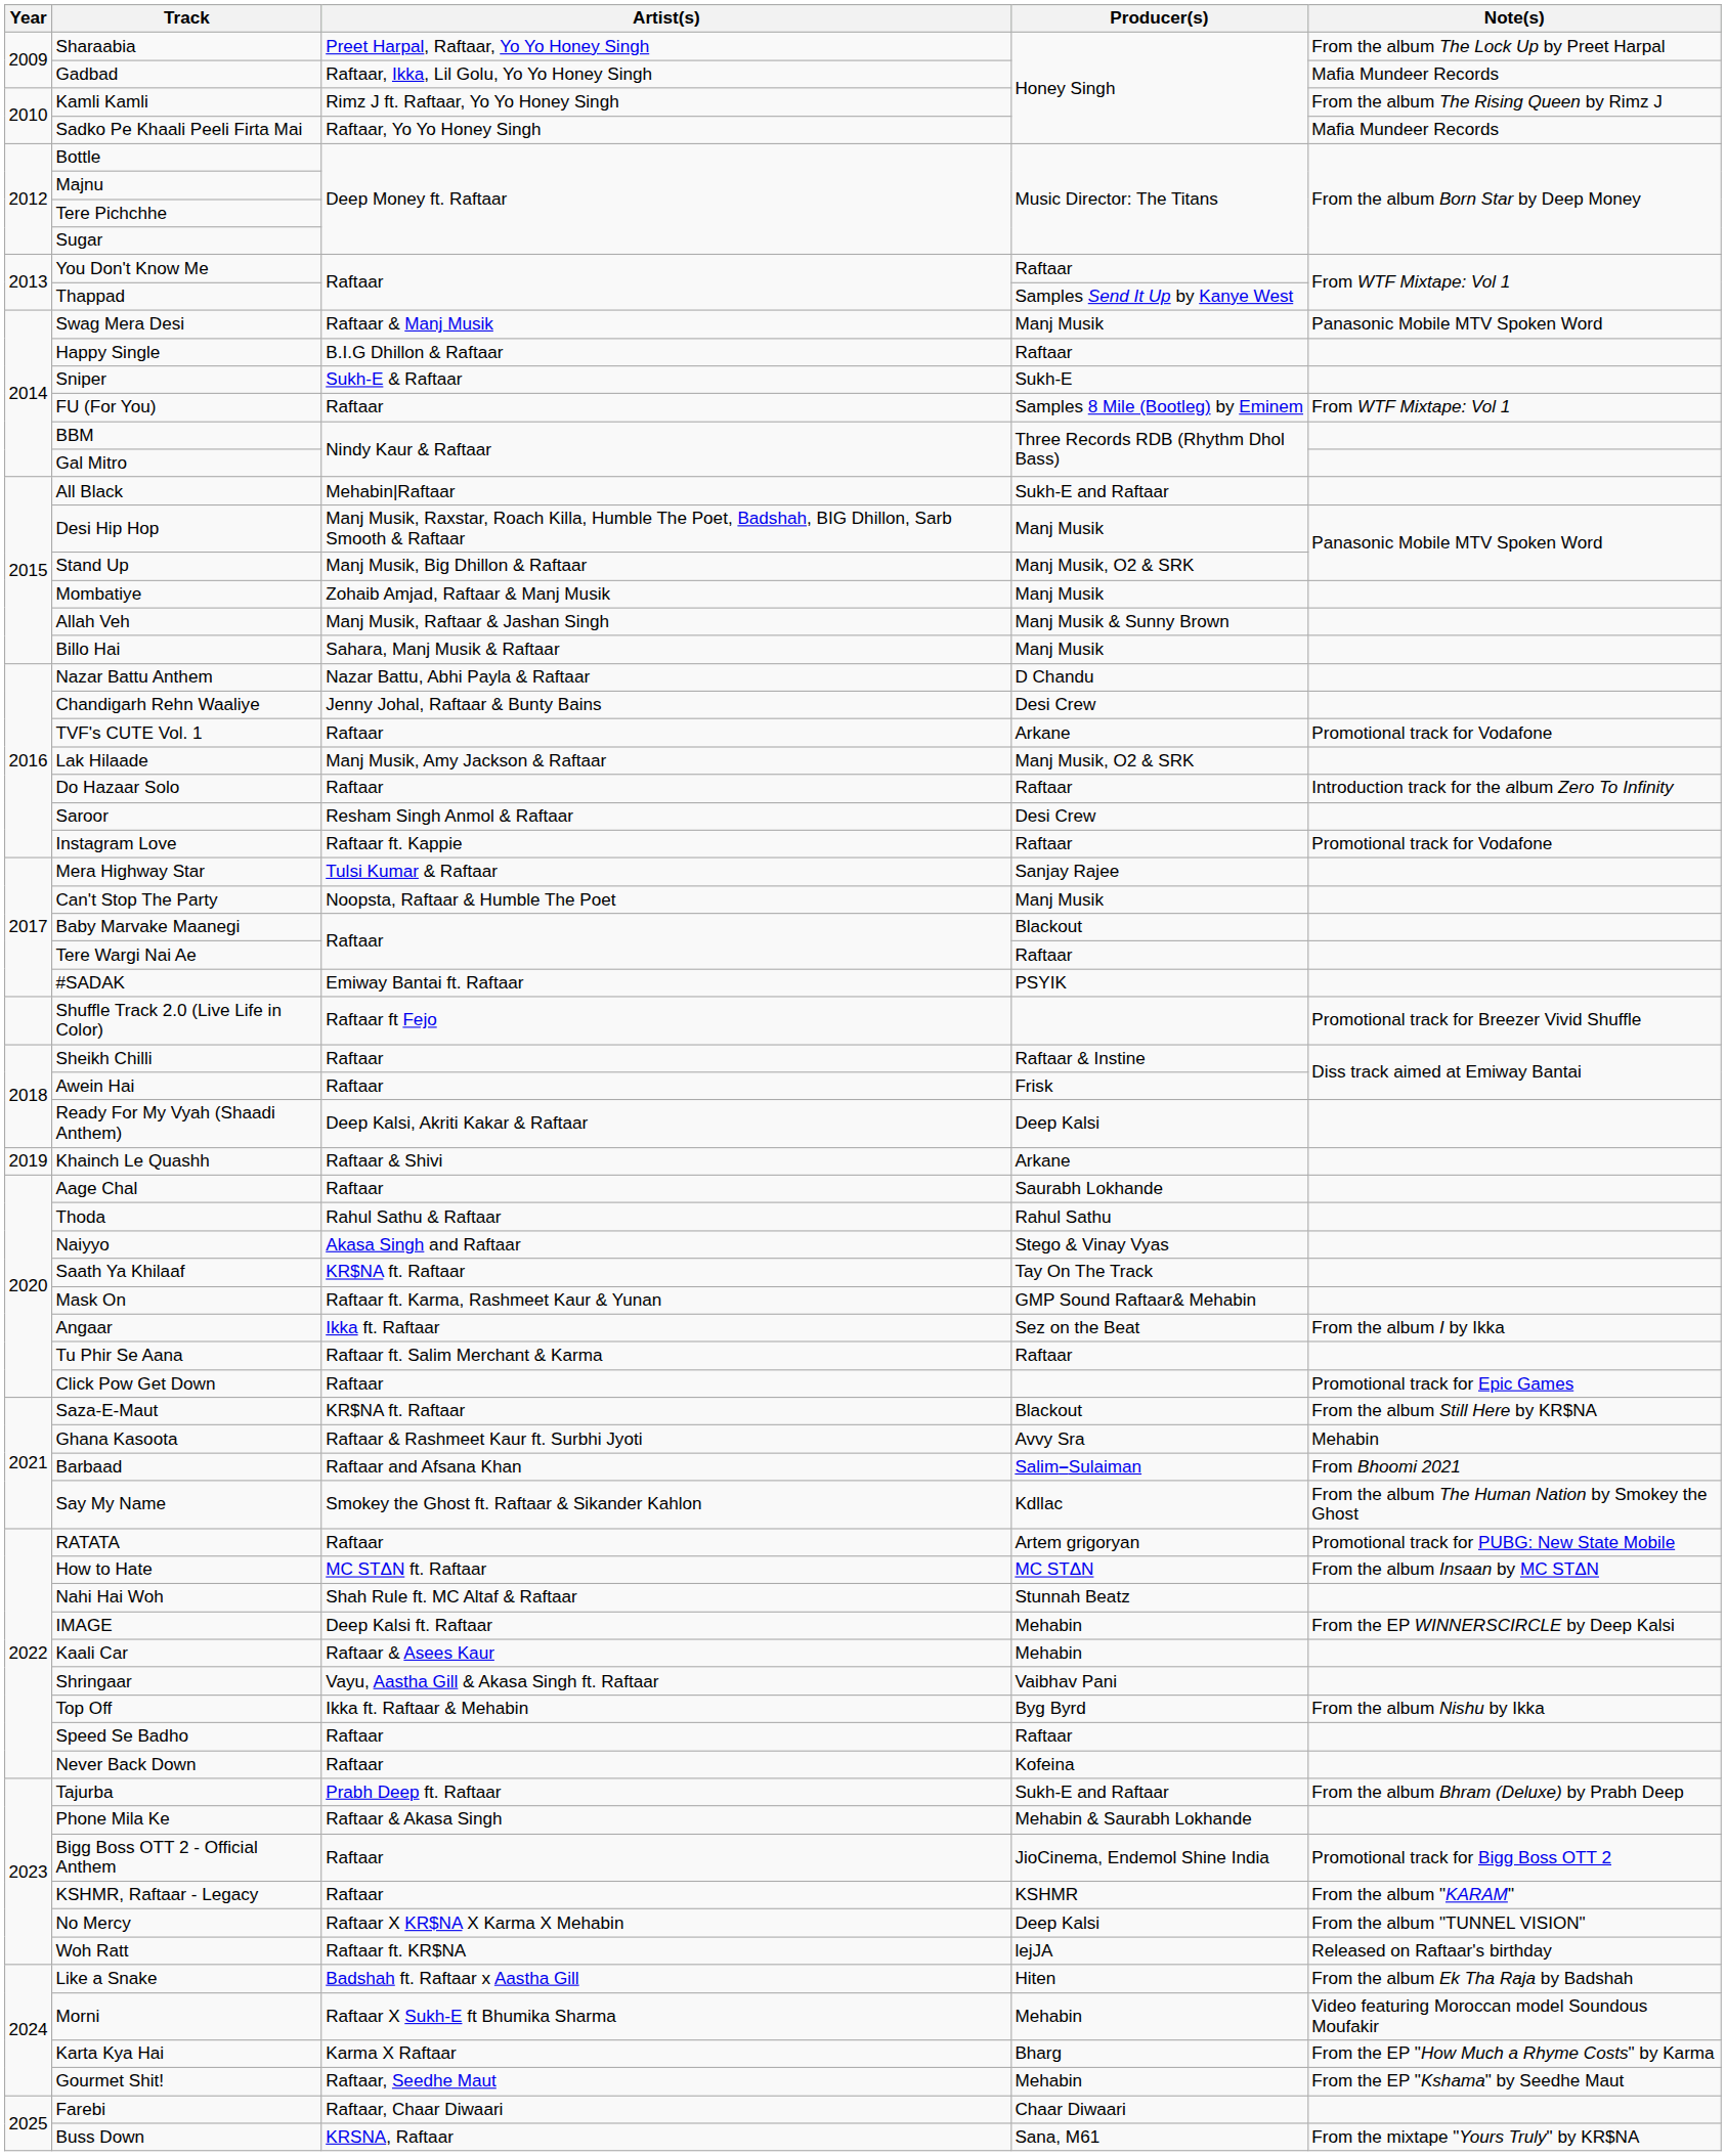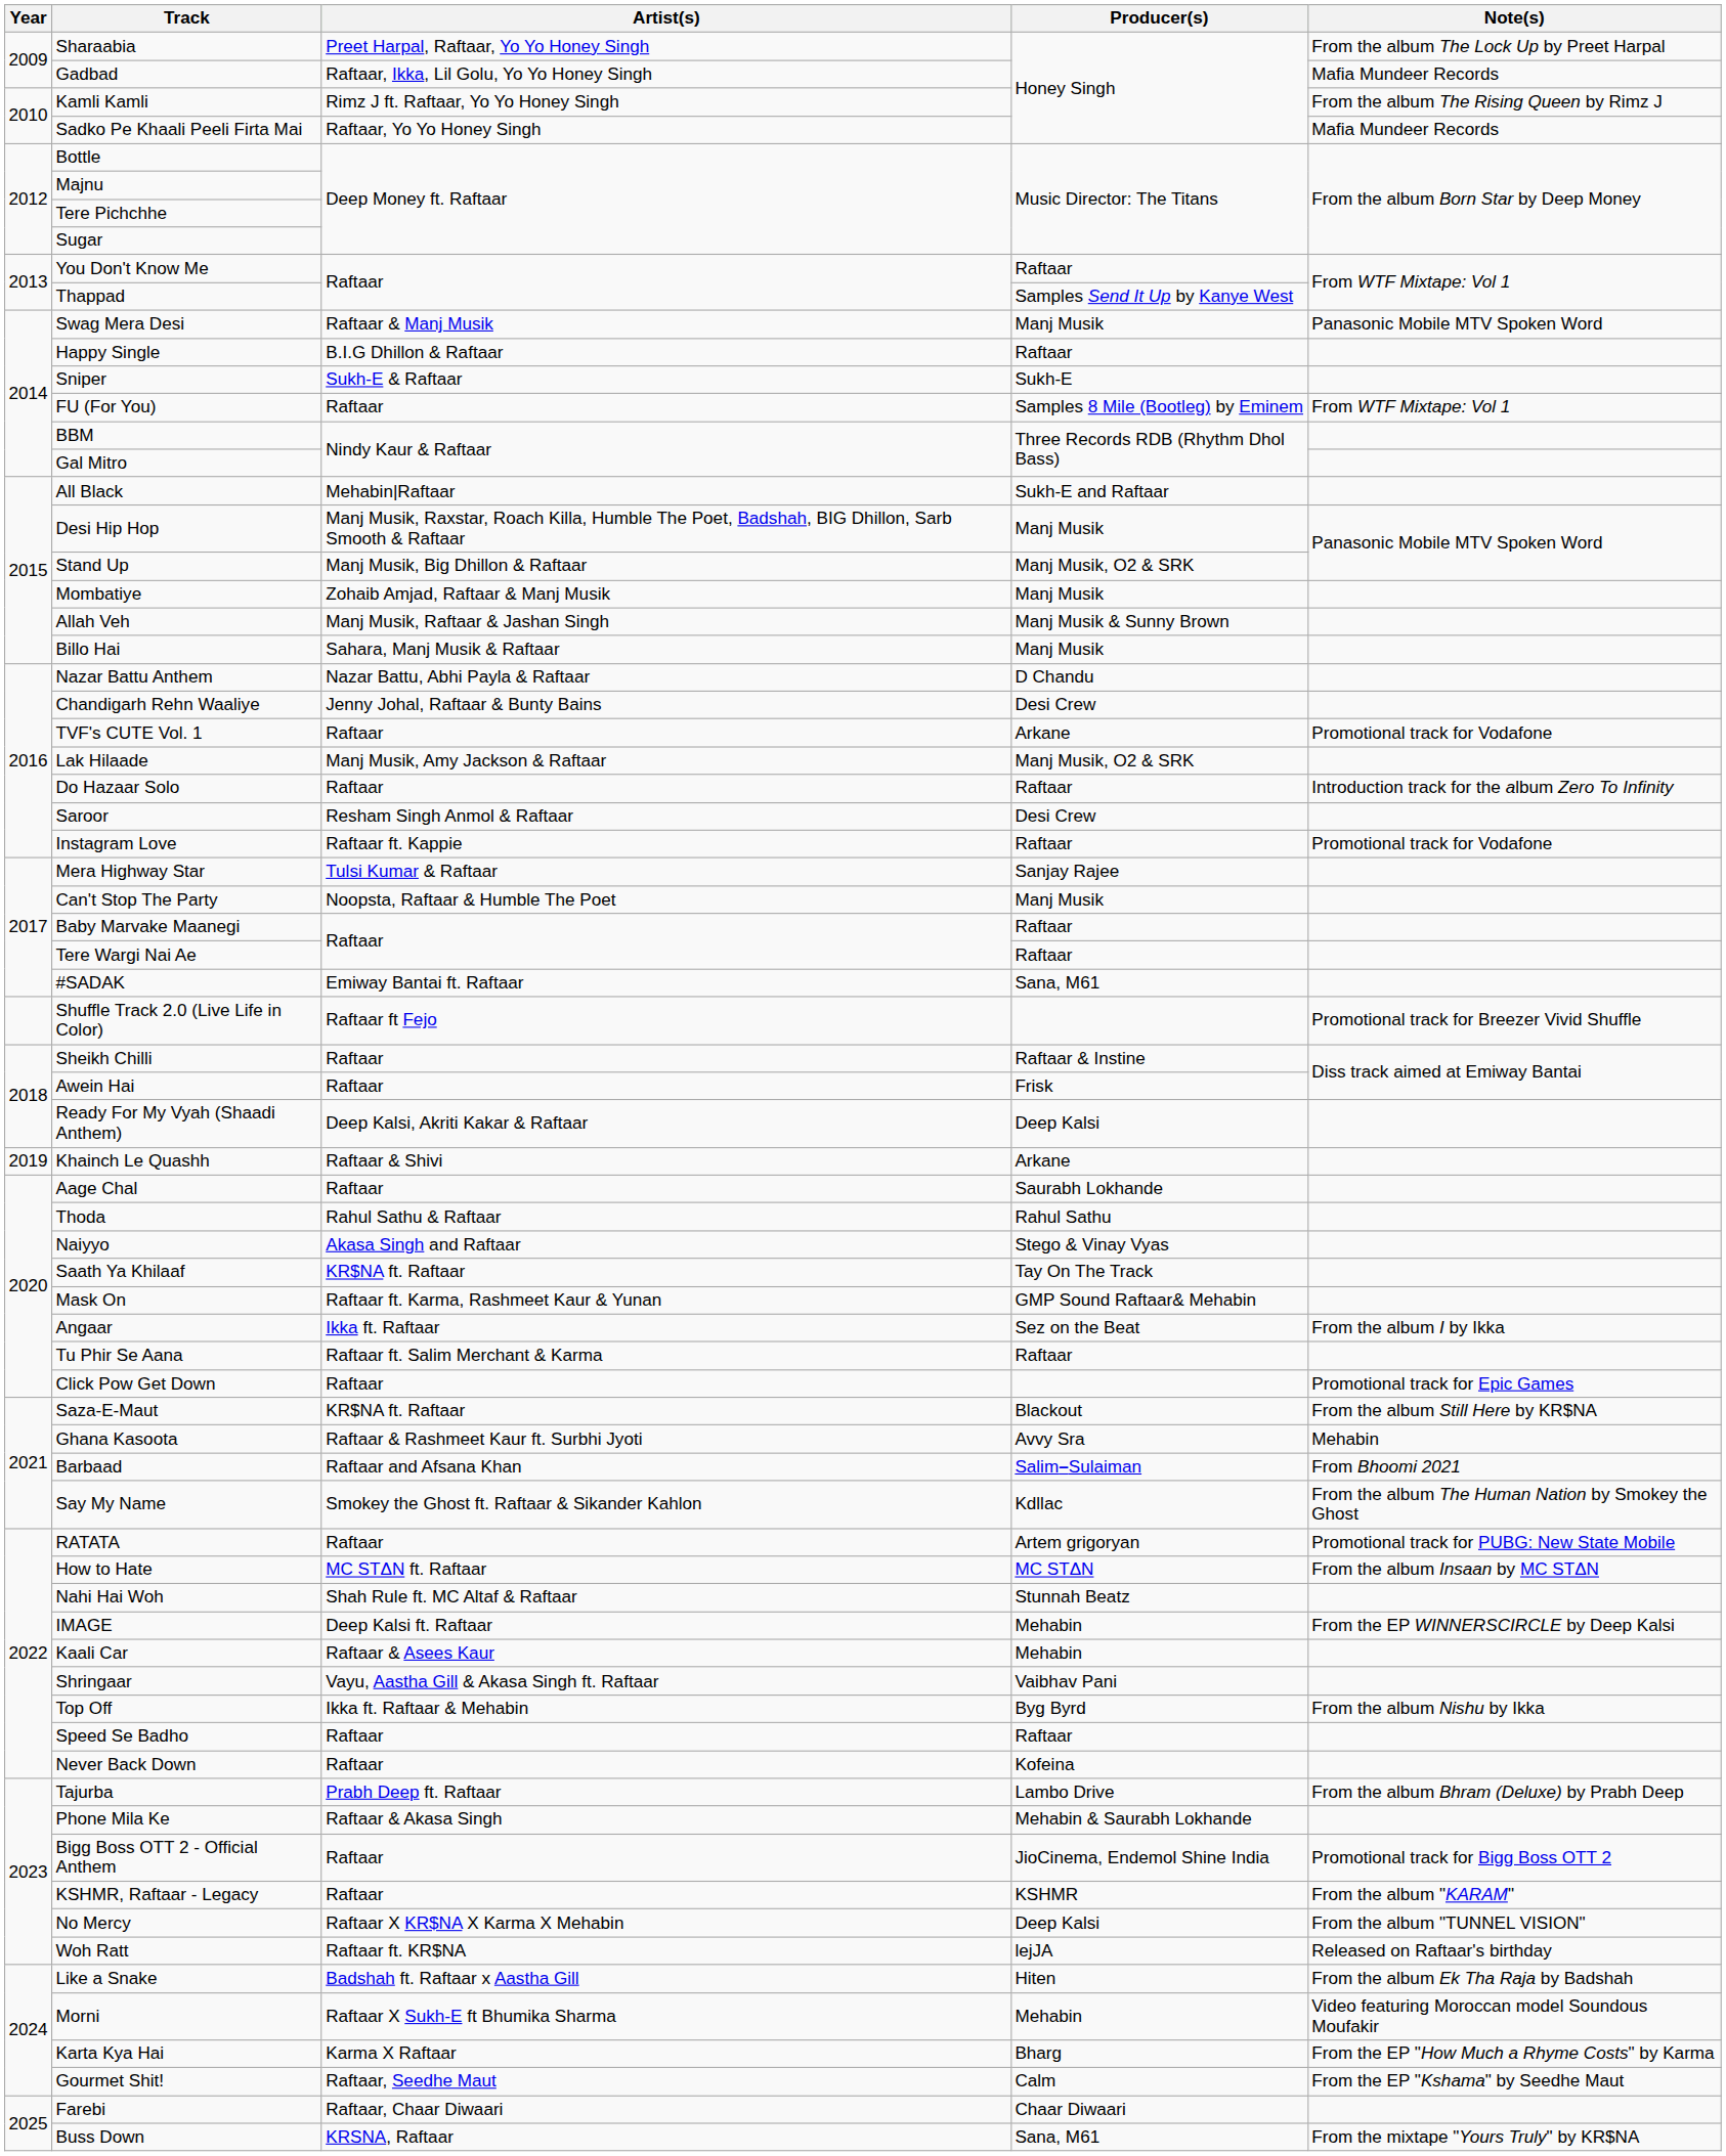Baby Marvake Maanegi | Producer(s): Blackout -> Raftaar
#SADAK | Producer(s): PSYIK -> Sana, M61
Tajurba | Producer(s): Sukh-E and Raftaar -> Lambo Drive
Gourmet Shit! | Producer(s): Mehabin -> Calm
